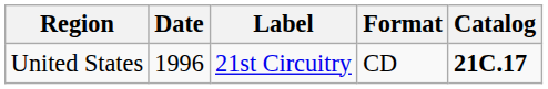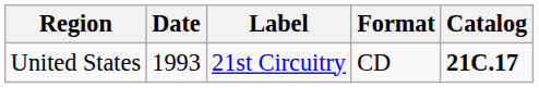United States | Date: 1996 -> 1993
